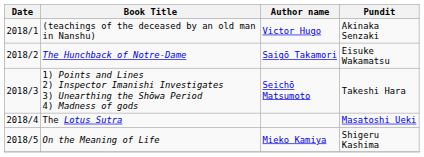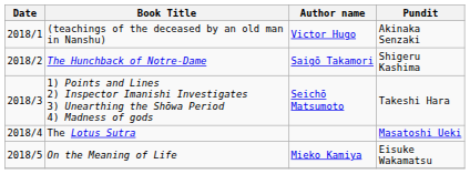The Hunchback of Notre-Dame | Pundit: Eisuke Wakamatsu -> Shigeru Kashima
On the Meaning of Life | Pundit: Shigeru Kashima -> Eisuke Wakamatsu
